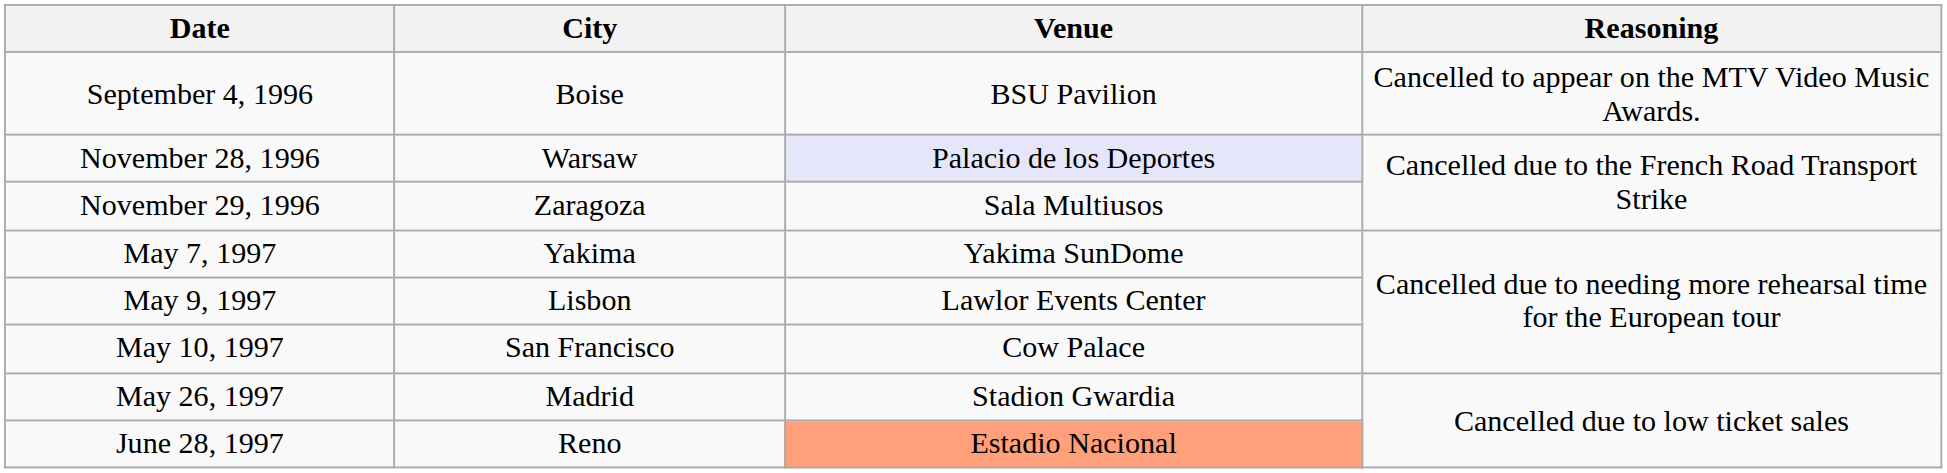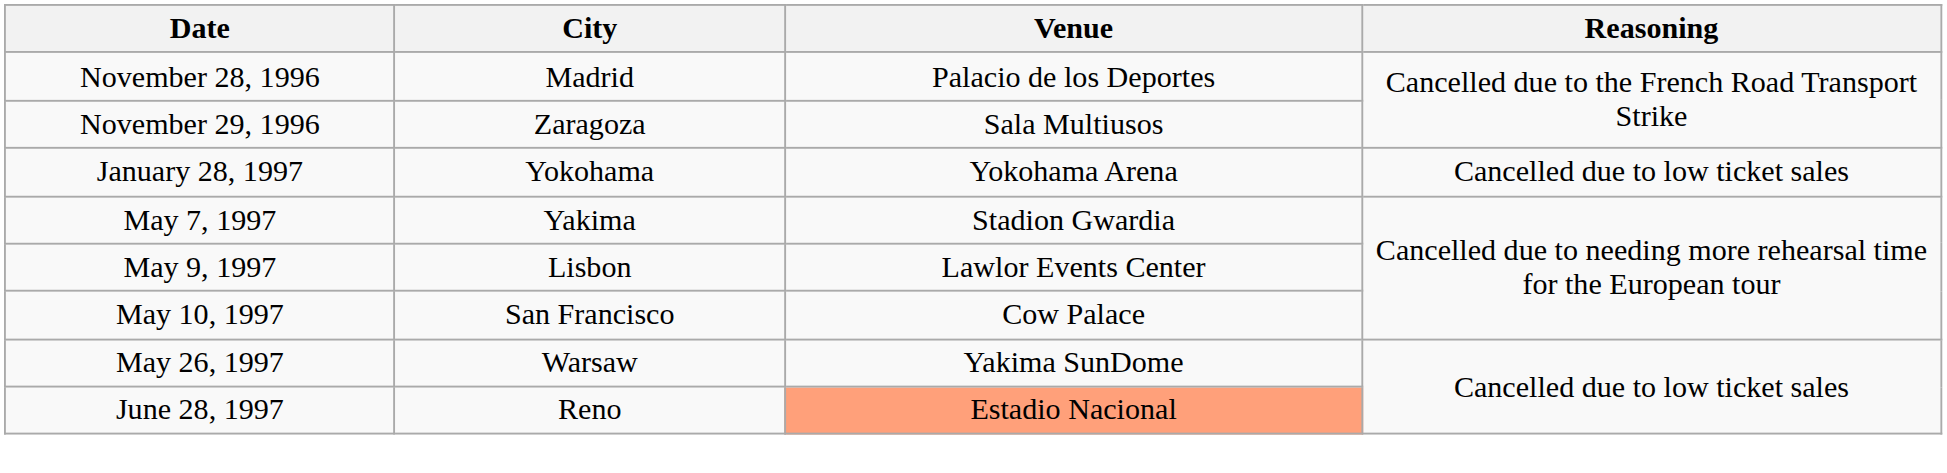- row: September 4, 1996 | Boise | BSU Pavilion | Cancelled to appear on the MTV Video Music Awards.
November 28, 1996 | City: Warsaw -> Madrid
November 28, 1996 | Venue: lavender background -> no background
+ row: January 28, 1997 | Yokohama | Yokohama Arena | Cancelled due to low ticket sales
May 7, 1997 | Venue: Yakima SunDome -> Stadion Gwardia
May 26, 1997 | City: Madrid -> Warsaw
May 26, 1997 | Venue: Stadion Gwardia -> Yakima SunDome
